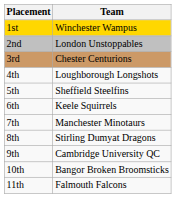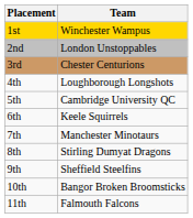5th | Team: Sheffield Steelfins -> Cambridge University QC
9th | Team: Cambridge University QC -> Sheffield Steelfins
